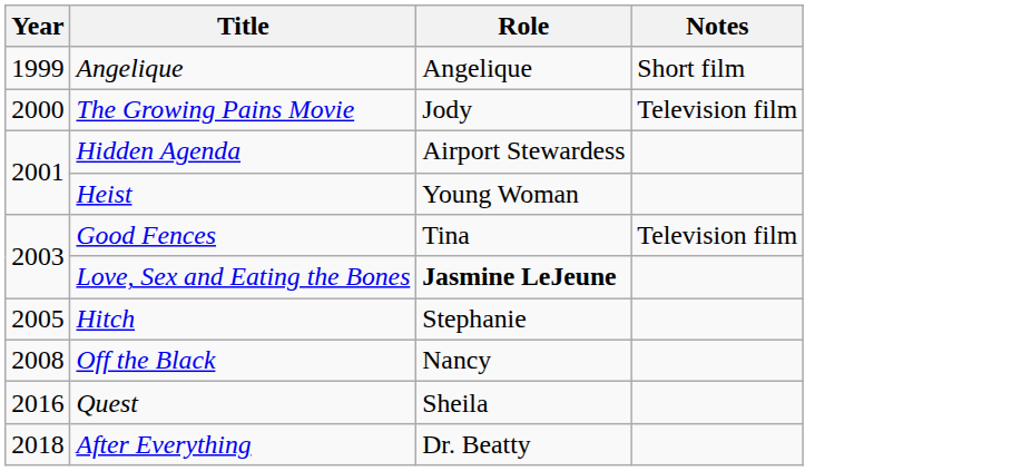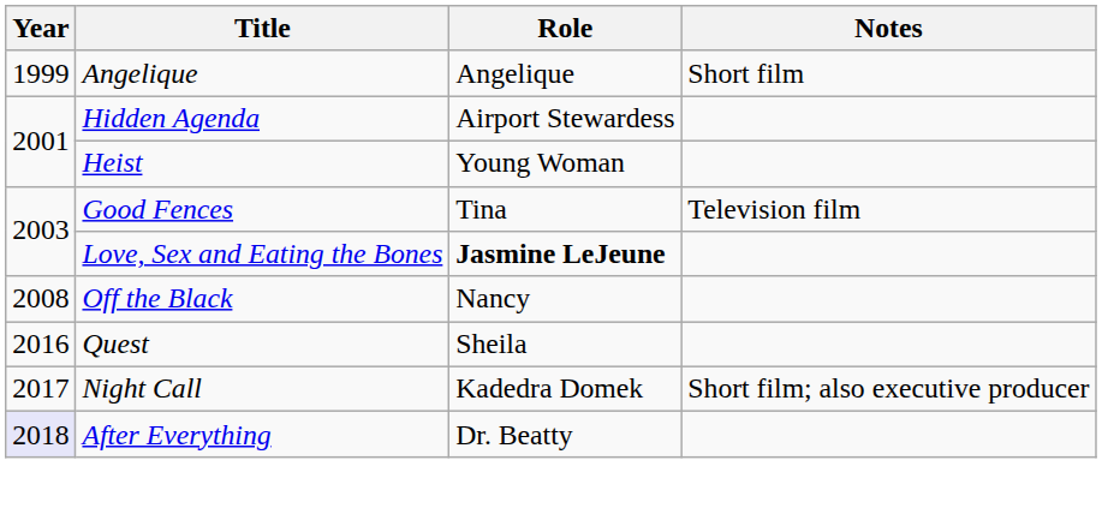- row: 2000 | The Growing Pains Movie | Jody | Television film
- row: 2005 | Hitch | Stephanie
+ row: 2017 | Night Call | Kadedra Domek | Short film; also executive producer
After Everything | Year: no background -> lavender background
